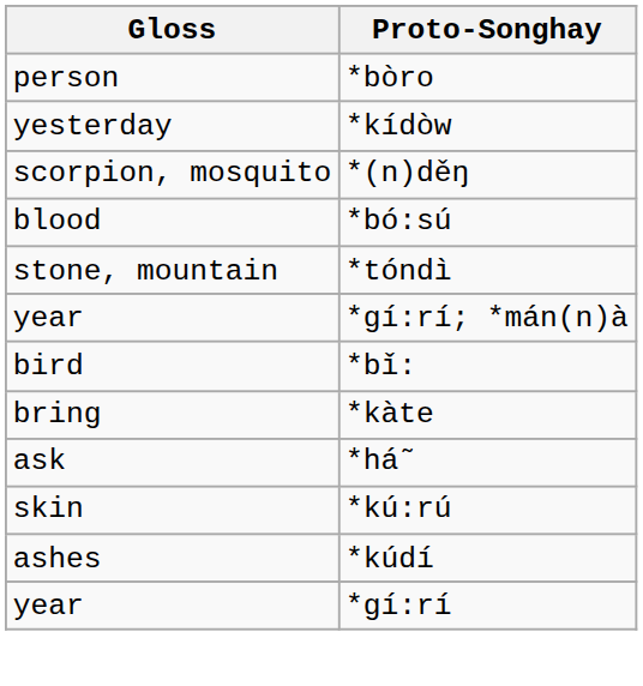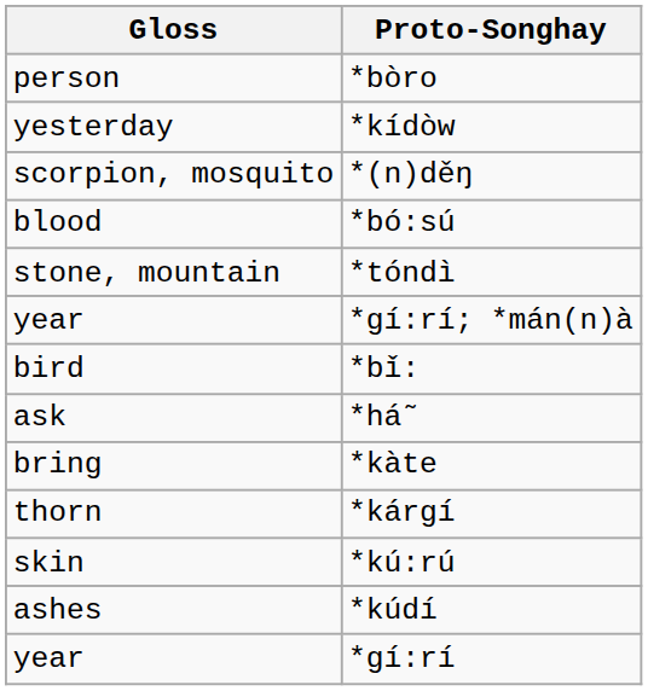rows swapped: *há˜ <-> *kàte
+ row: thorn | *kárgí
